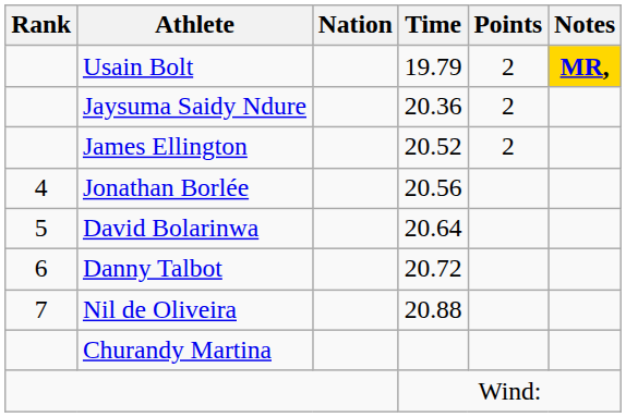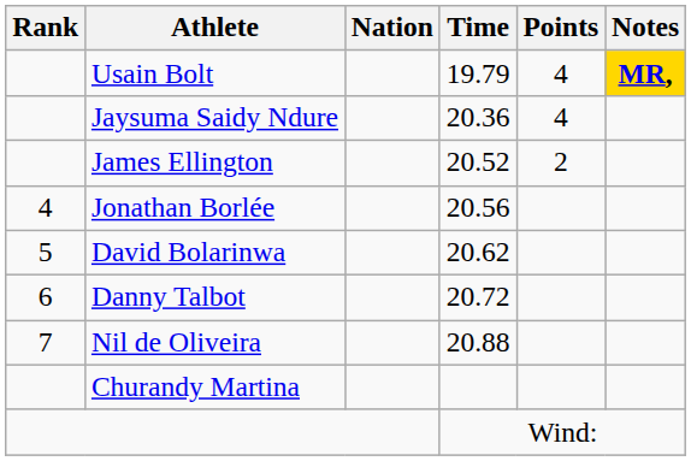Usain Bolt | Points: 2 -> 4
Jaysuma Saidy Ndure | Points: 2 -> 4
David Bolarinwa | Time: 20.64 -> 20.62
